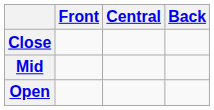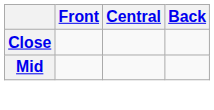- row: Open
